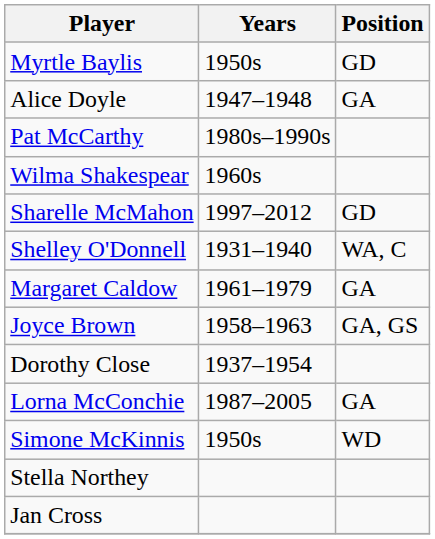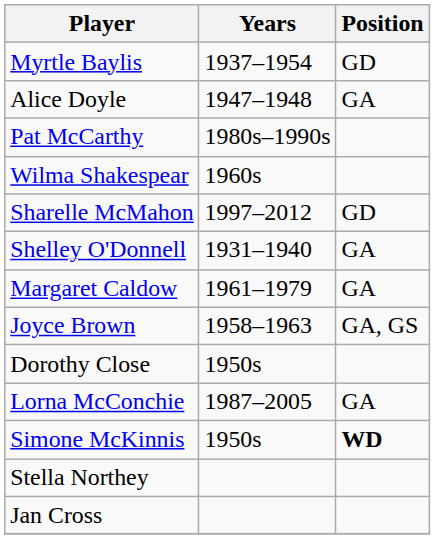Myrtle Baylis | Years: 1950s -> 1937–1954
Shelley O'Donnell | Position: WA, C -> GA
Dorothy Close | Years: 1937–1954 -> 1950s
Simone McKinnis | Position: normal -> bold
